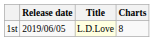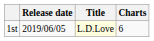1st | Charts: 8 -> 6
